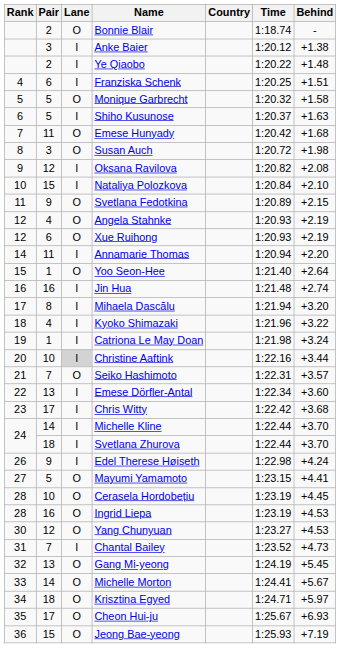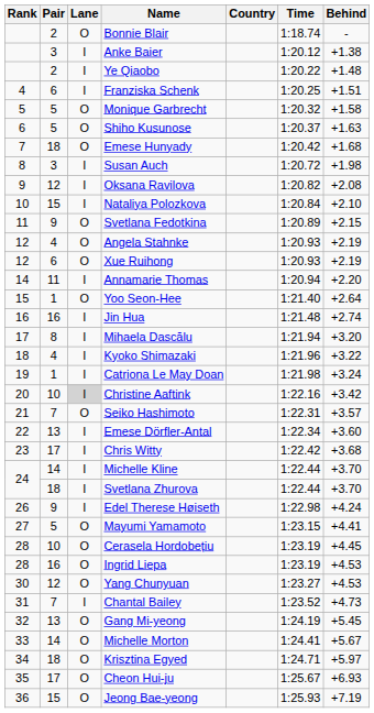Shiho Kusunose | Lane: I -> O
Emese Hunyady | Pair: 11 -> 18
Susan Auch | Lane: O -> I
Christine Aaftink | Behind: +3.44 -> +3.42
